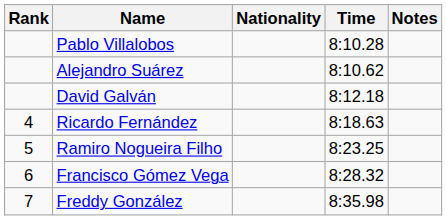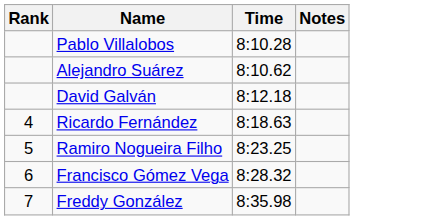- column: Nationality
